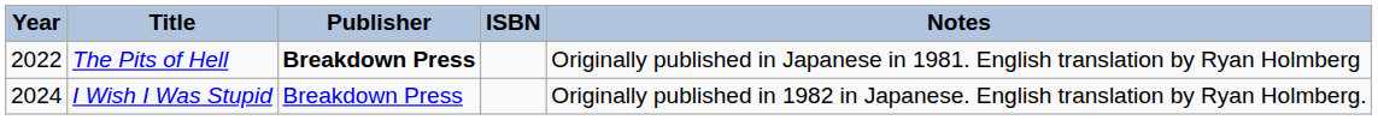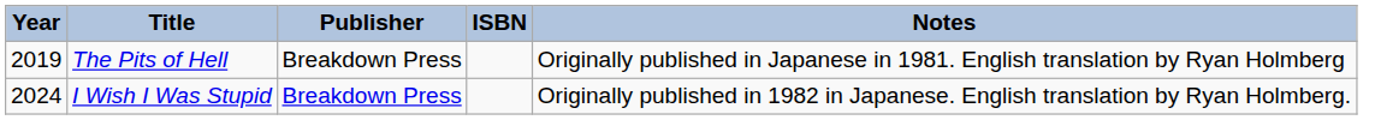The Pits of Hell | Year: 2022 -> 2019
The Pits of Hell | Publisher: bold -> normal
